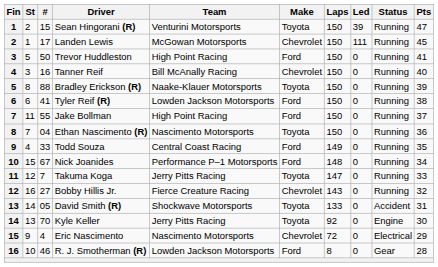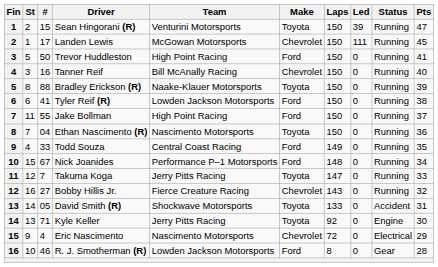Kyle Keller | #: 70 -> 71
